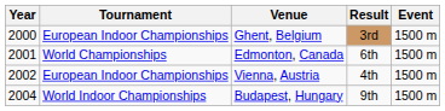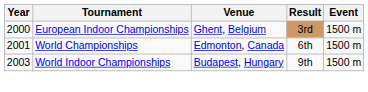- row: 2002 | European Indoor Championships | Vienna, Austria | 4th | 1500 m
Budapest, Hungary | Year: 2004 -> 2003
